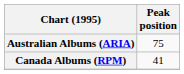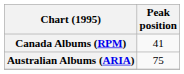rows swapped: Australian Albums (ARIA) <-> Canada Albums (RPM)
